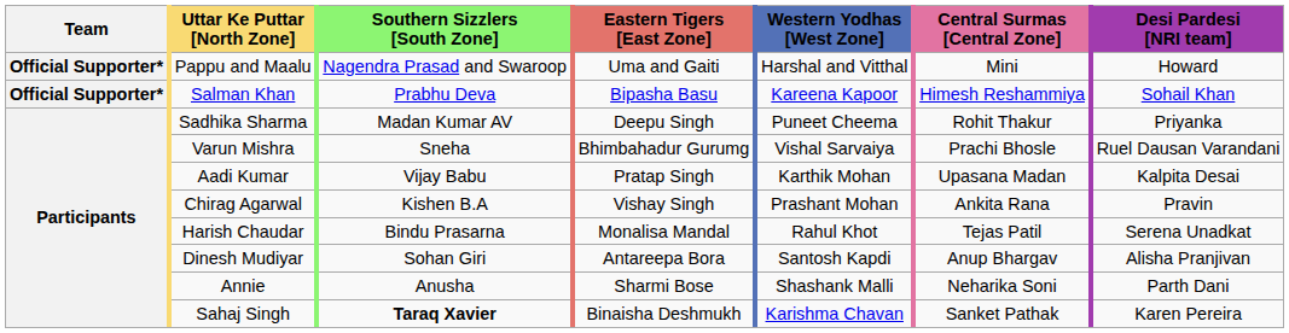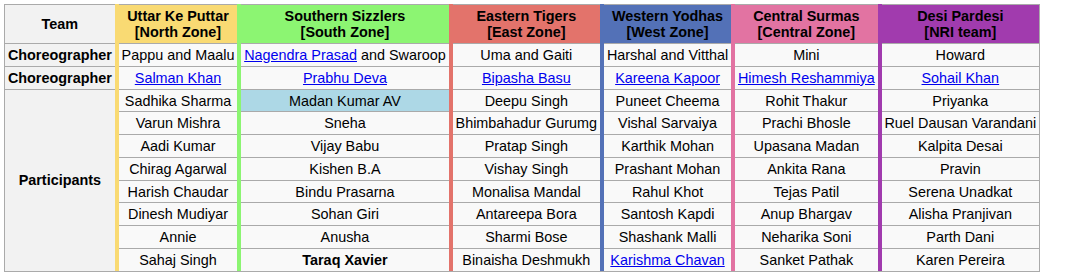Pappu and Maalu | Team: Official Supporter* -> Choreographer
Salman Khan | Team: Official Supporter* -> Choreographer
Sadhika Sharma | Southern Sizzlers [South Zone]: no background -> lightblue background
